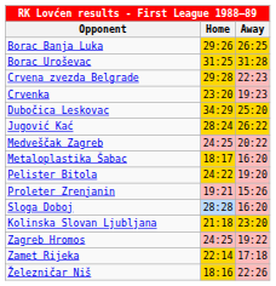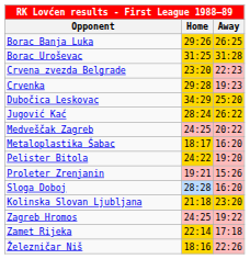Crvena zvezda Belgrade | Home: 29:28 -> 23:20
Crvenka | Home: 23:20 -> 29:28
